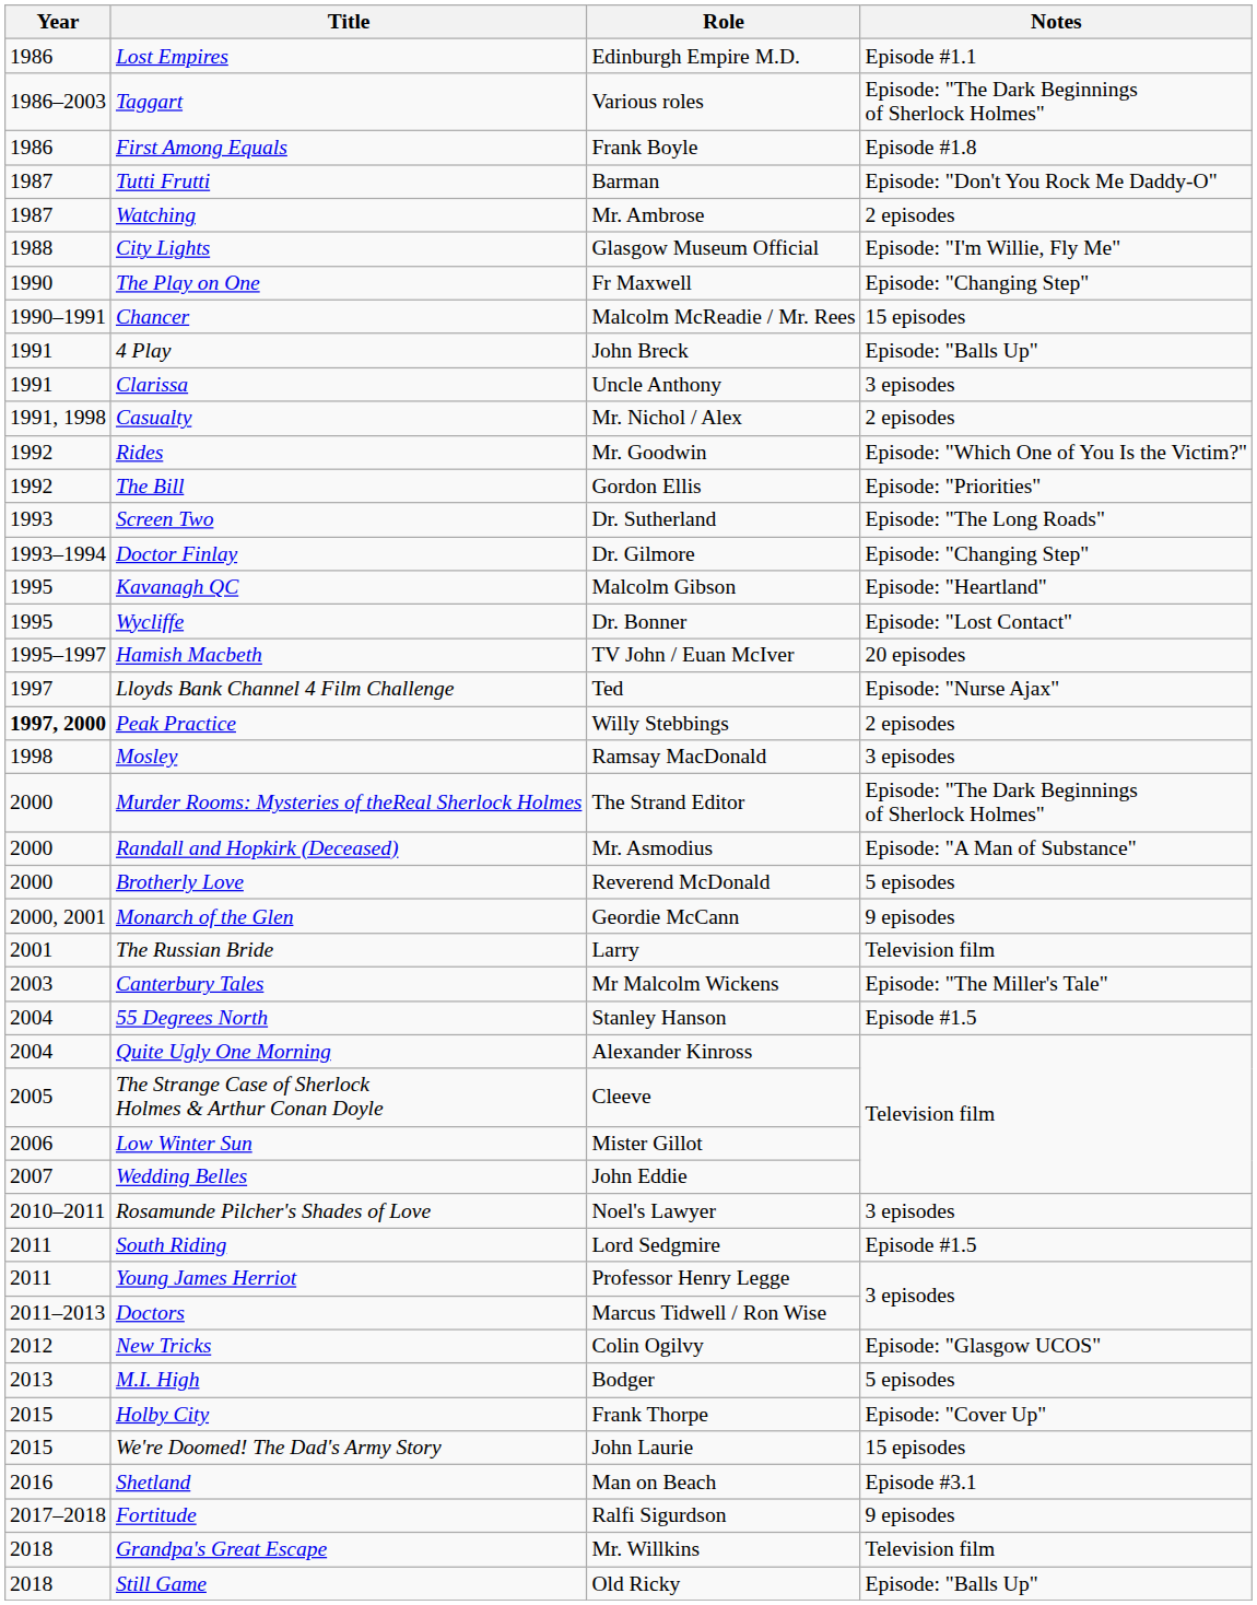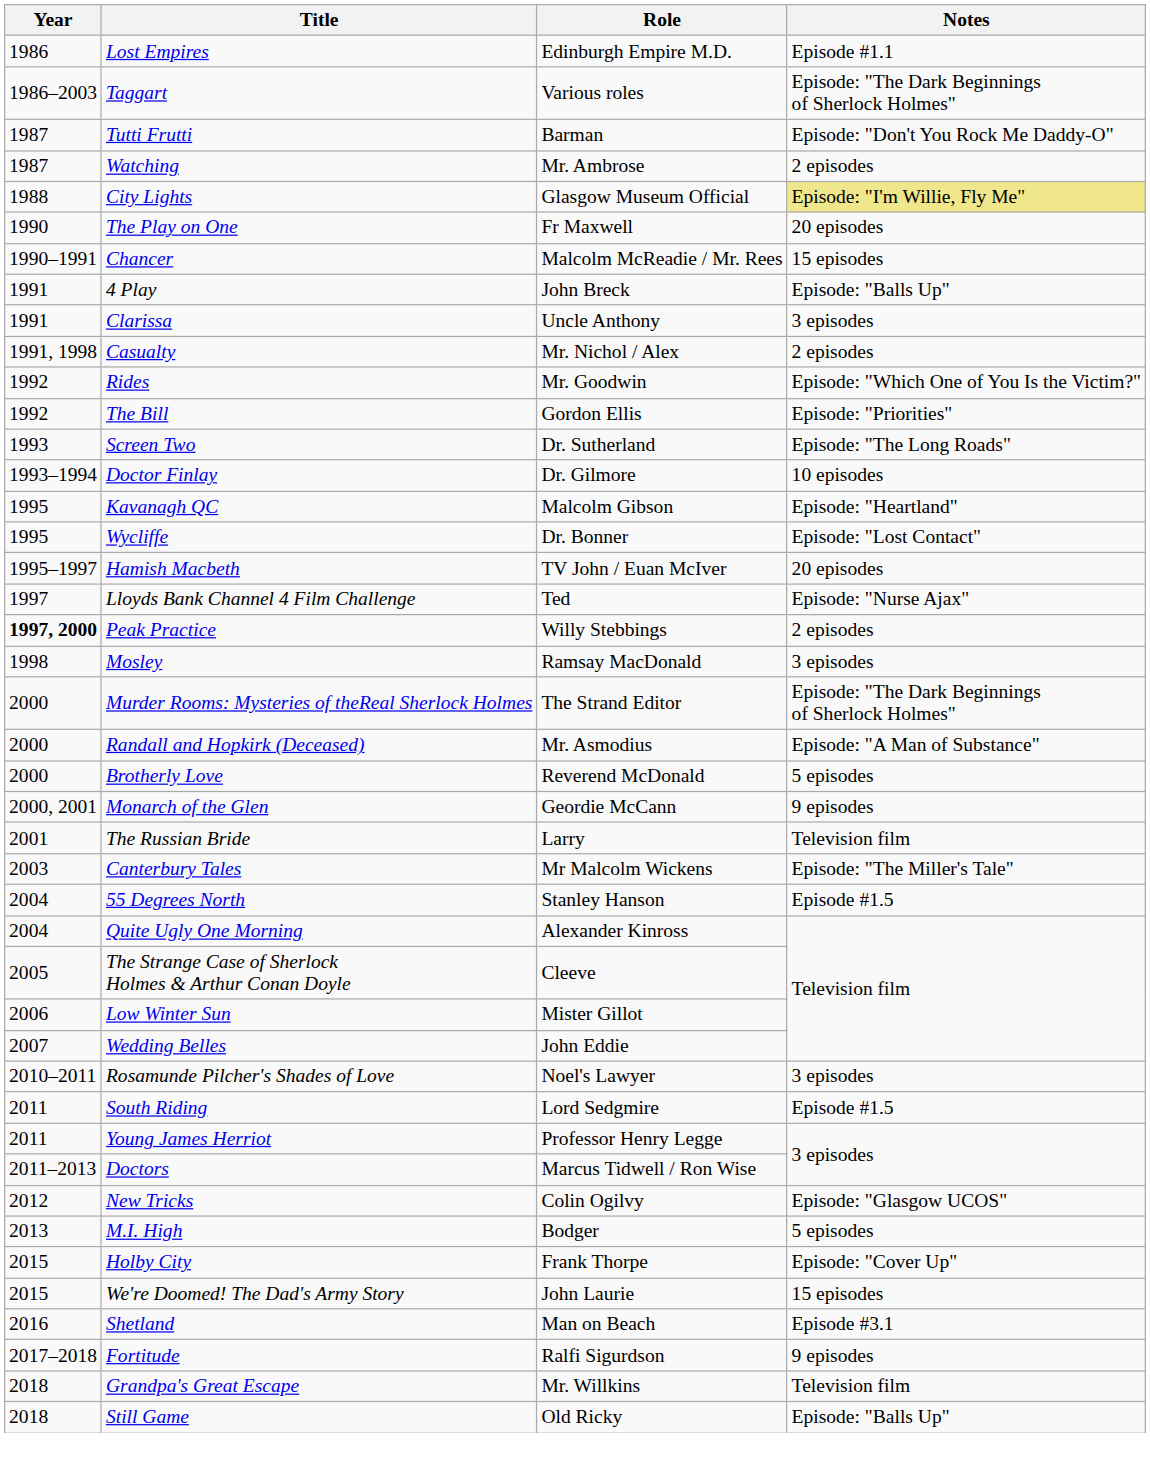- row: 1986 | First Among Equals | Frank Boyle | Episode #1.8
City Lights | Notes: no background -> khaki background
The Play on One | Notes: Episode: "Changing Step" -> 20 episodes
Doctor Finlay | Notes: Episode: "Changing Step" -> 10 episodes
